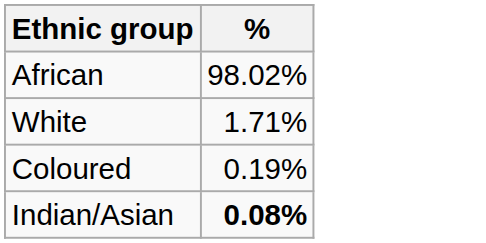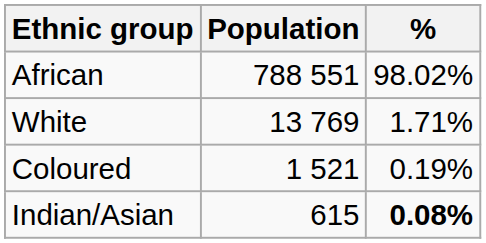+ column: Population | 788 551 | 13 769 | 1 521 | 615
